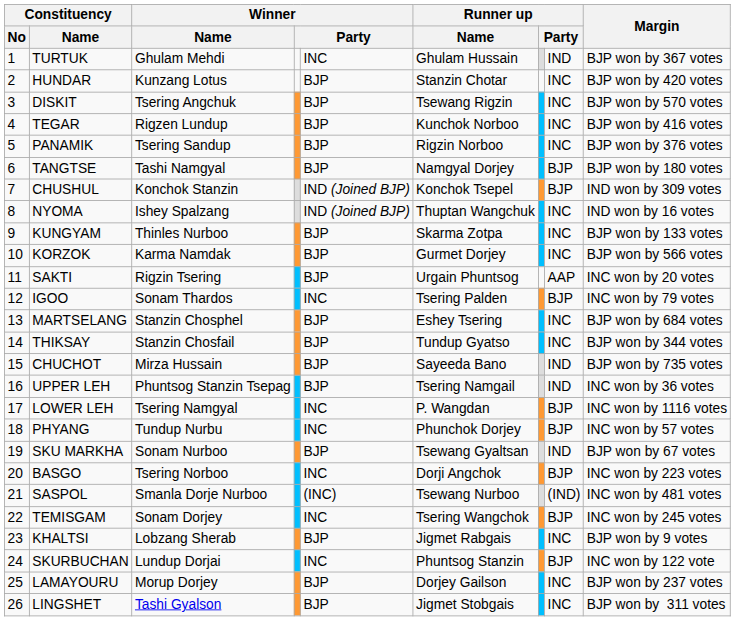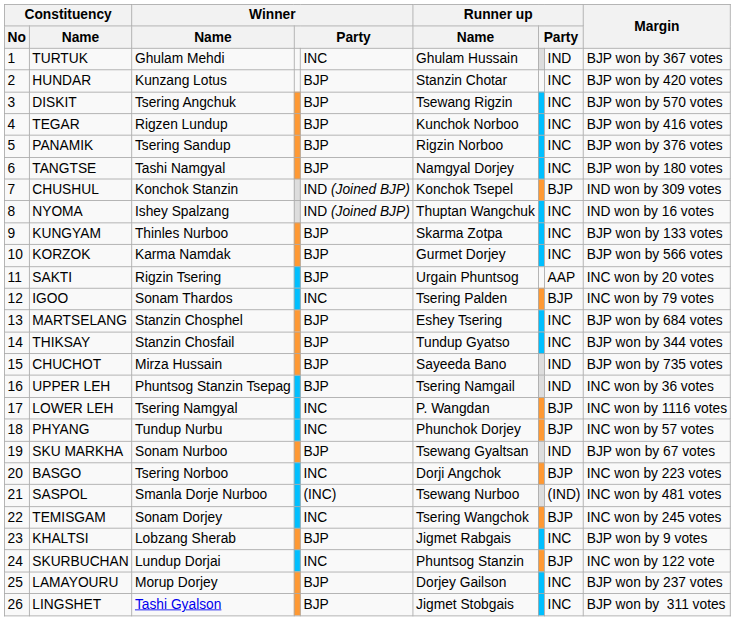TANGTSE | column 8: BJP -> INC
